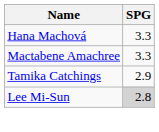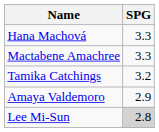Tamika Catchings | SPG: 2.9 -> 3.2
+ row: Amaya Valdemoro | 2.9
